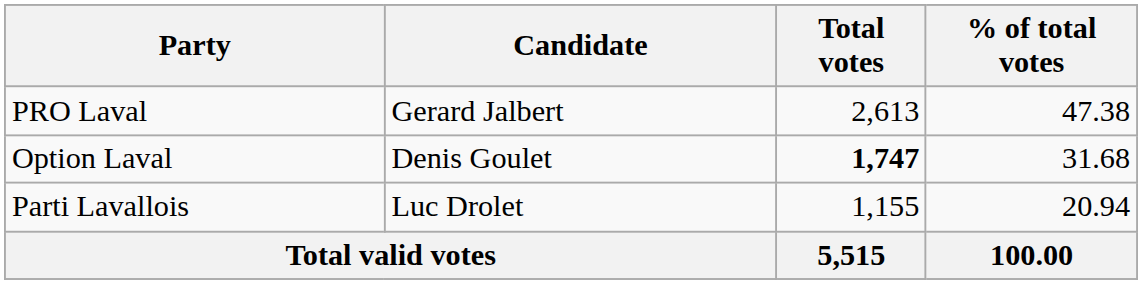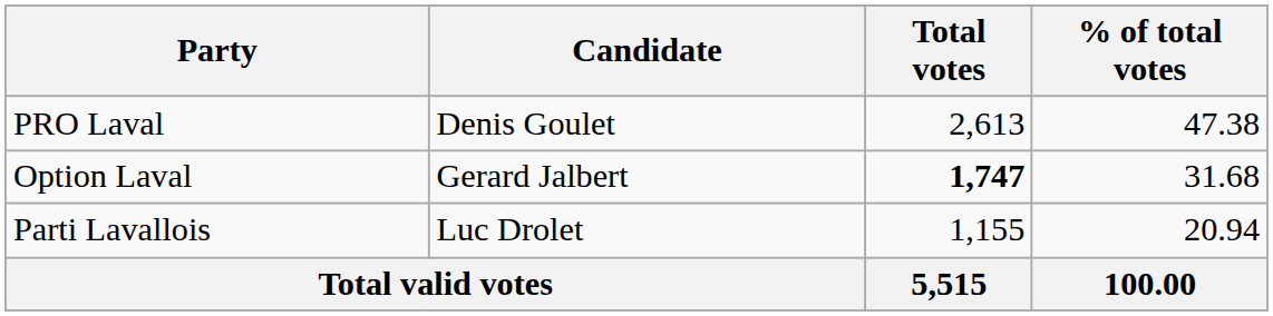PRO Laval | Candidate: Gerard Jalbert -> Denis Goulet
Option Laval | Candidate: Denis Goulet -> Gerard Jalbert
